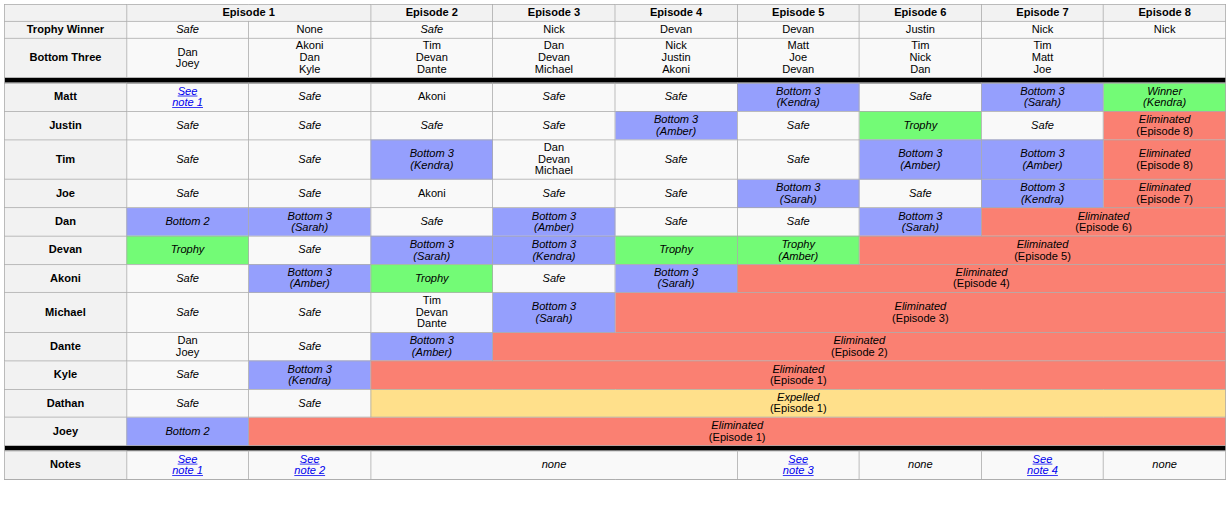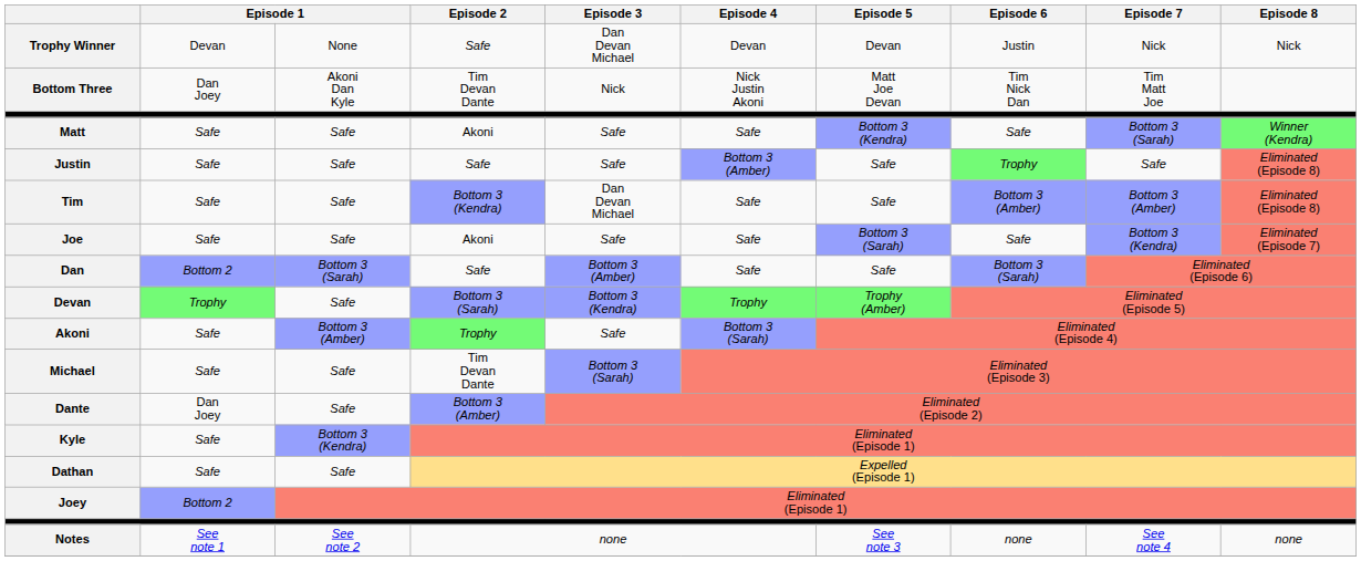Trophy Winner | column 2: Safe -> Devan
Trophy Winner | Episode 3: Nick -> Dan Devan Michael
Bottom Three | Episode 3: Dan Devan Michael -> Nick
Matt | column 2: See note 1 -> Safe
